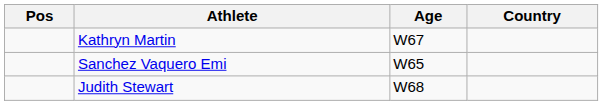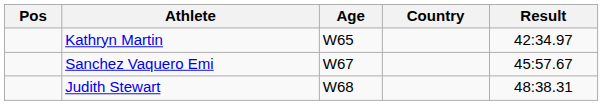+ column: Result | 42:34.97 | 45:57.67 | 48:38.31
Kathryn Martin | Age: W67 -> W65
Sanchez Vaquero Emi | Age: W65 -> W67
